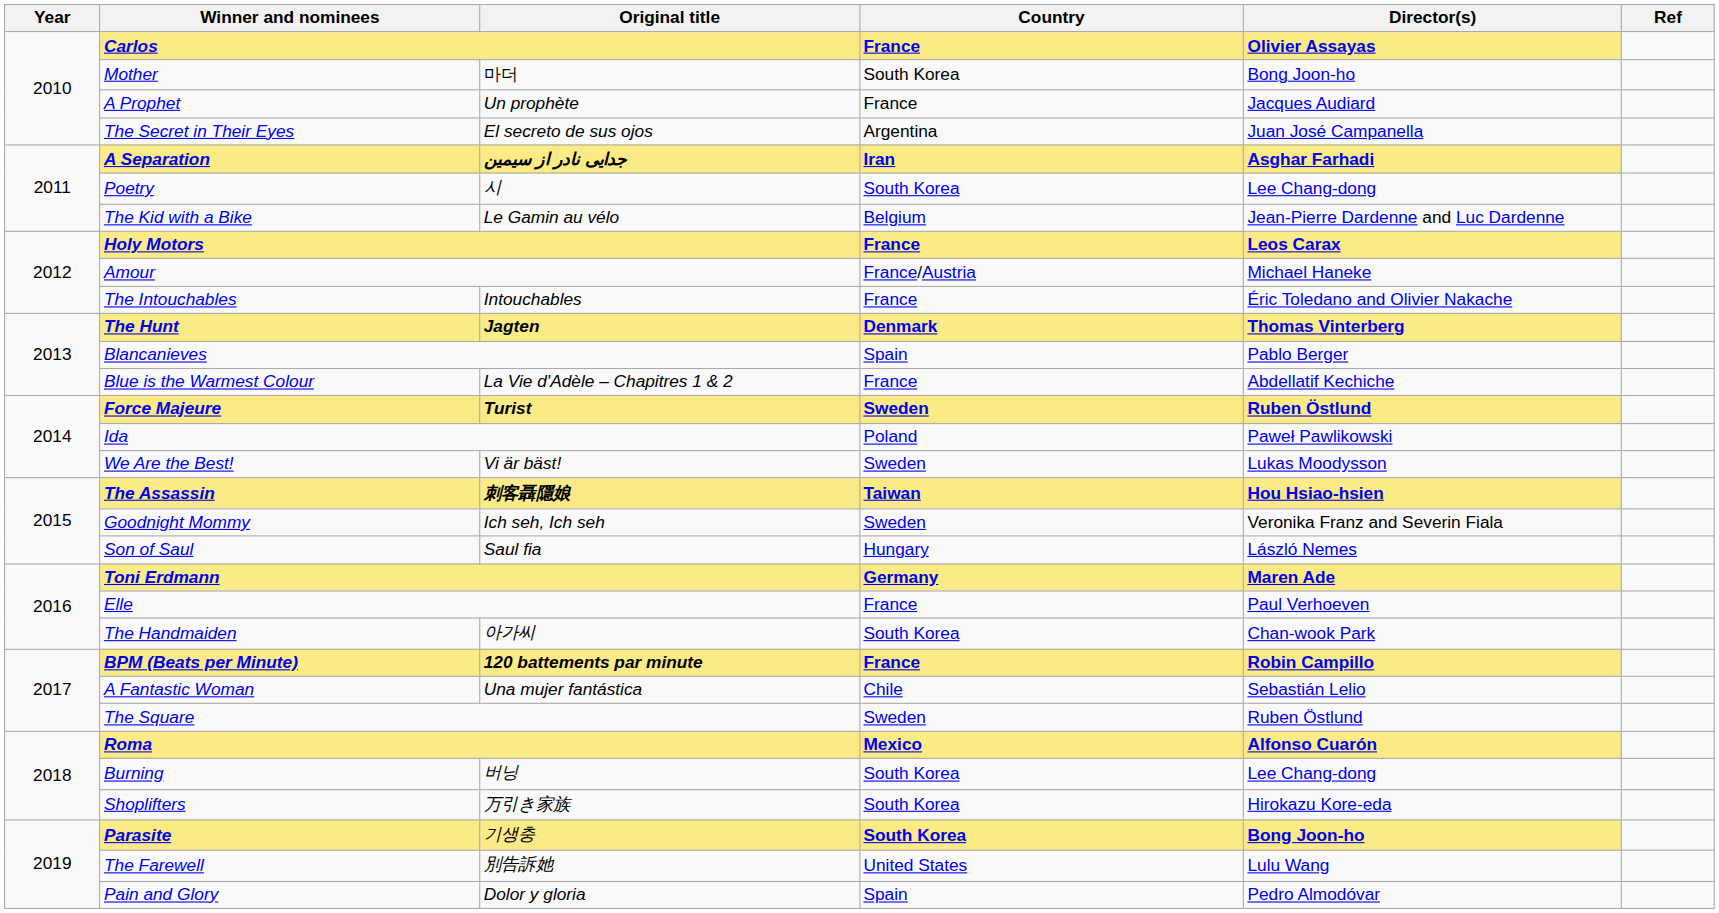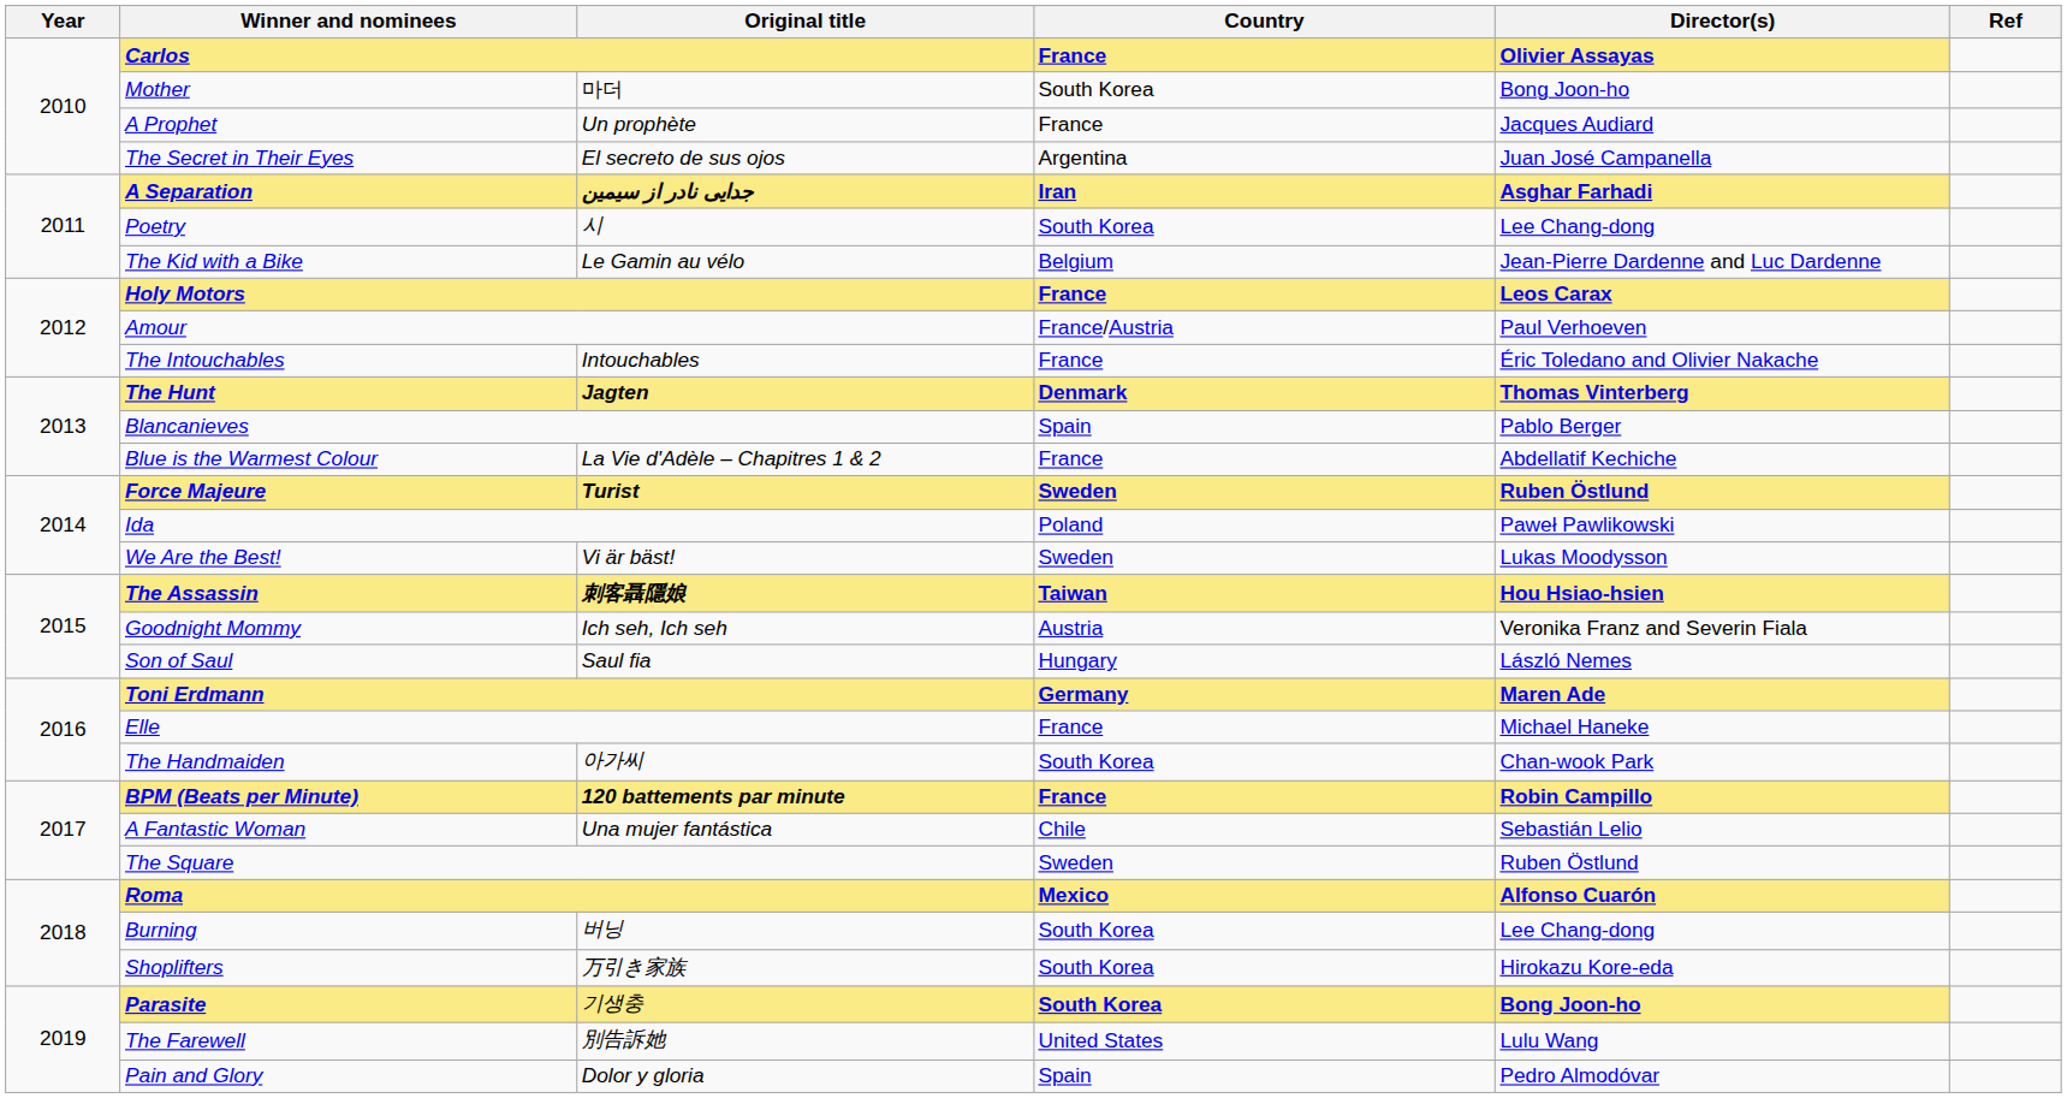Amour | Director(s): Michael Haneke -> Paul Verhoeven
Goodnight Mommy | Country: Sweden -> Austria
Elle | Director(s): Paul Verhoeven -> Michael Haneke
